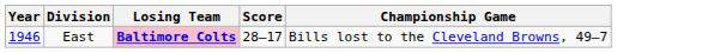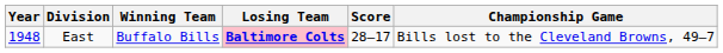+ column: Winning Team | Buffalo Bills
East | Year: 1946 -> 1948
